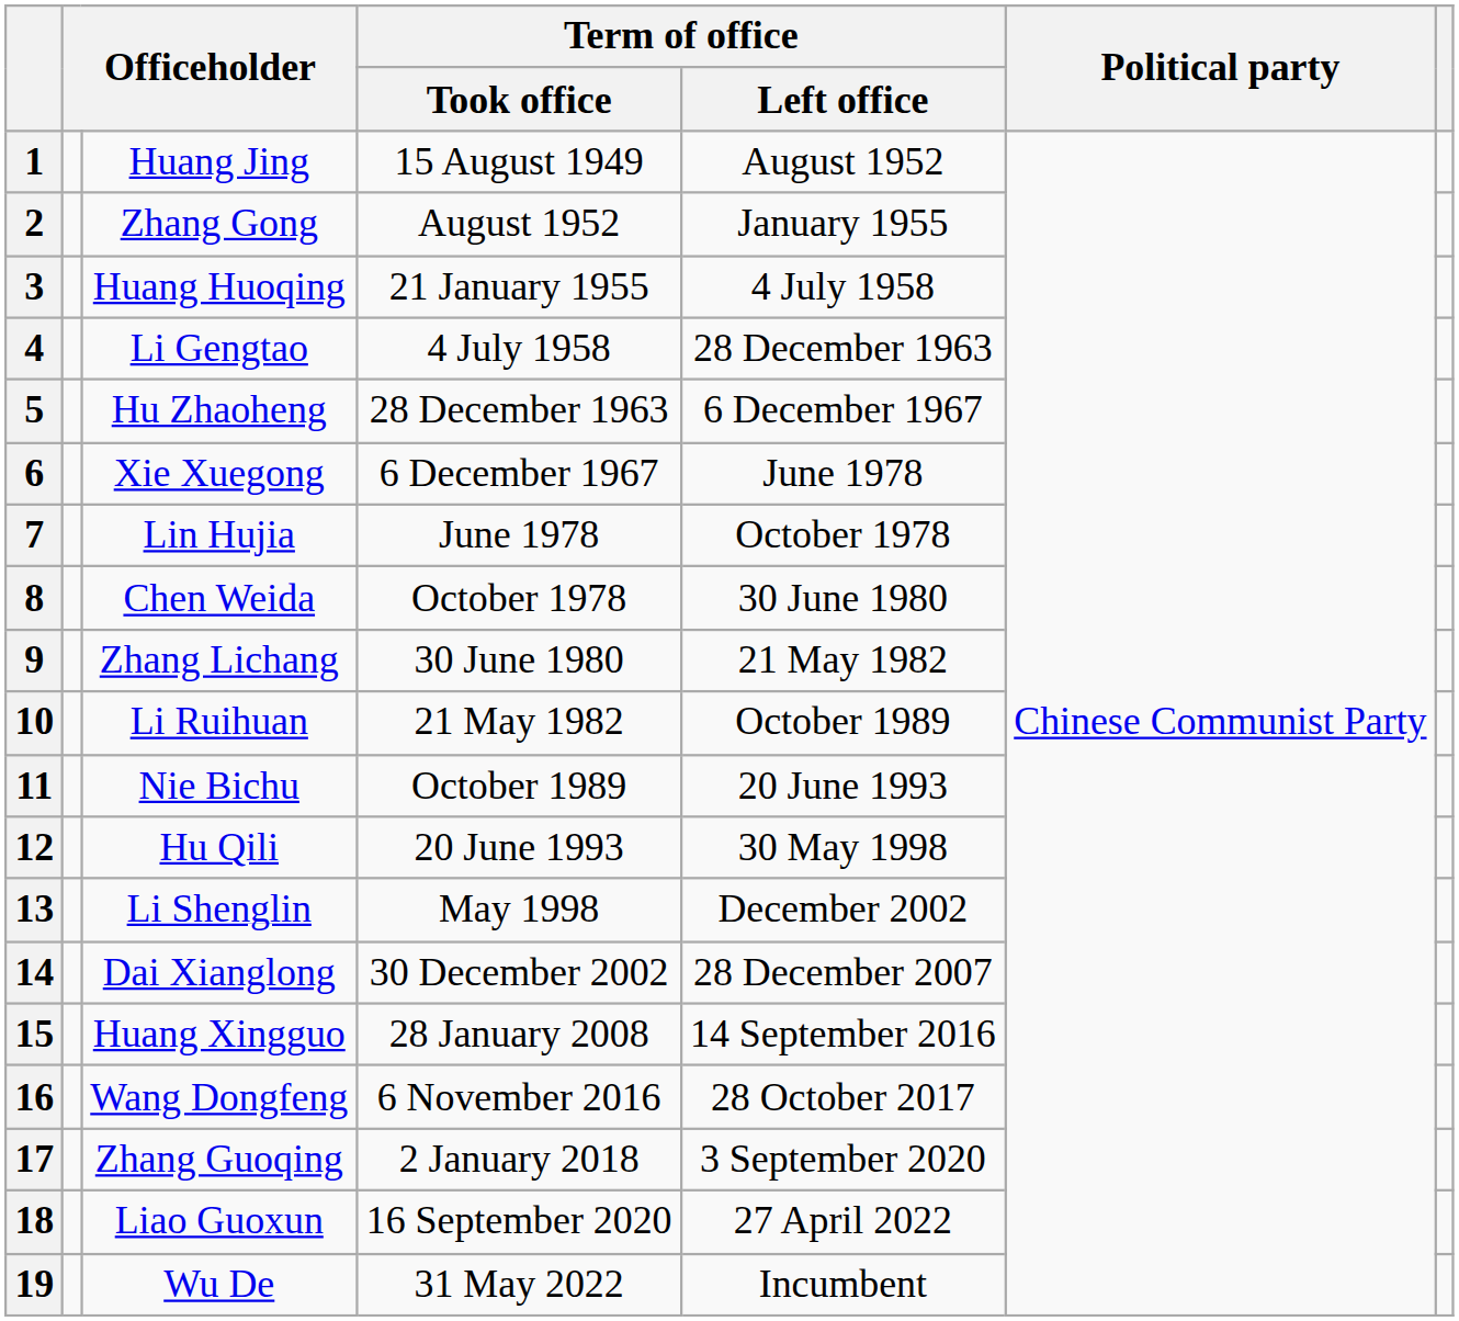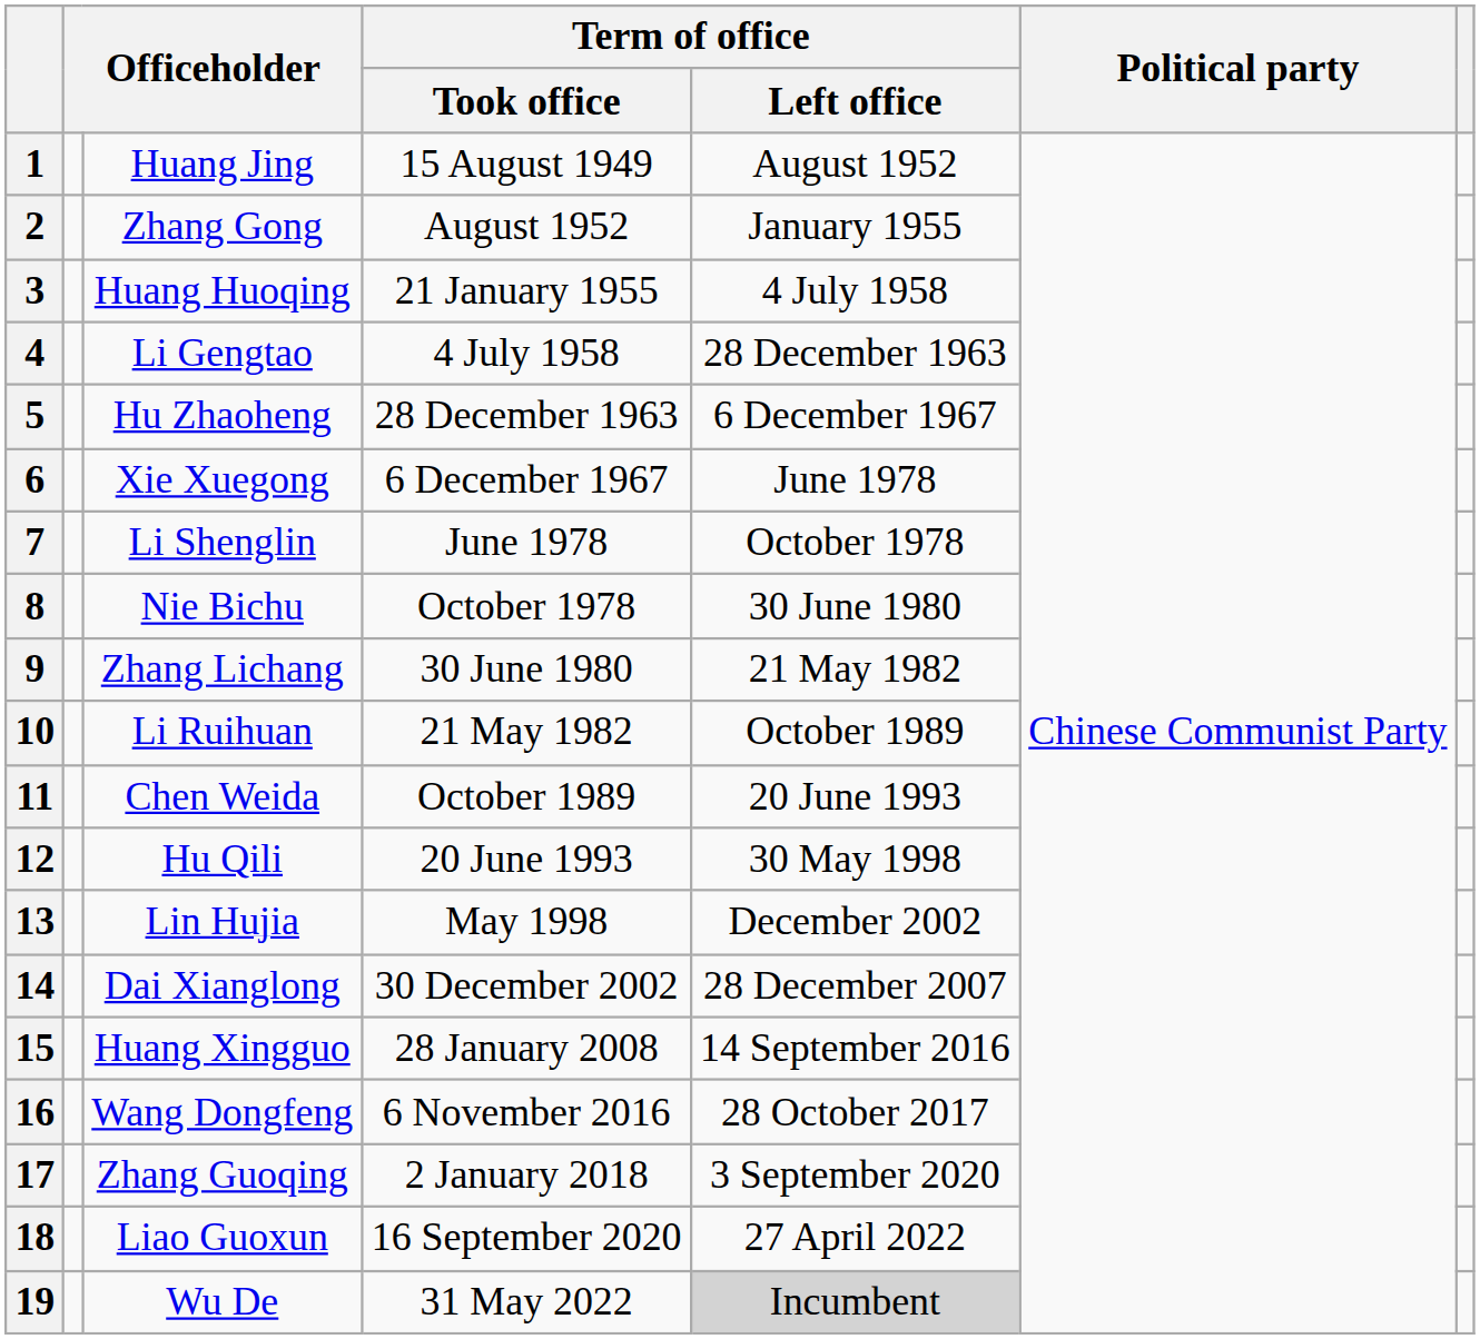7 | column 3: Lin Hujia -> Li Shenglin
8 | column 3: Chen Weida -> Nie Bichu
11 | column 3: Nie Bichu -> Chen Weida
13 | column 3: Li Shenglin -> Lin Hujia
19 | Term of office / Left office: no background -> lightgrey background
